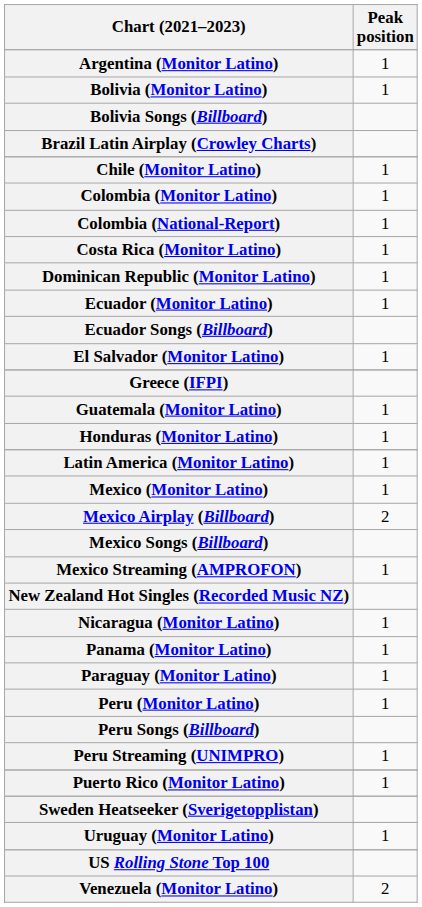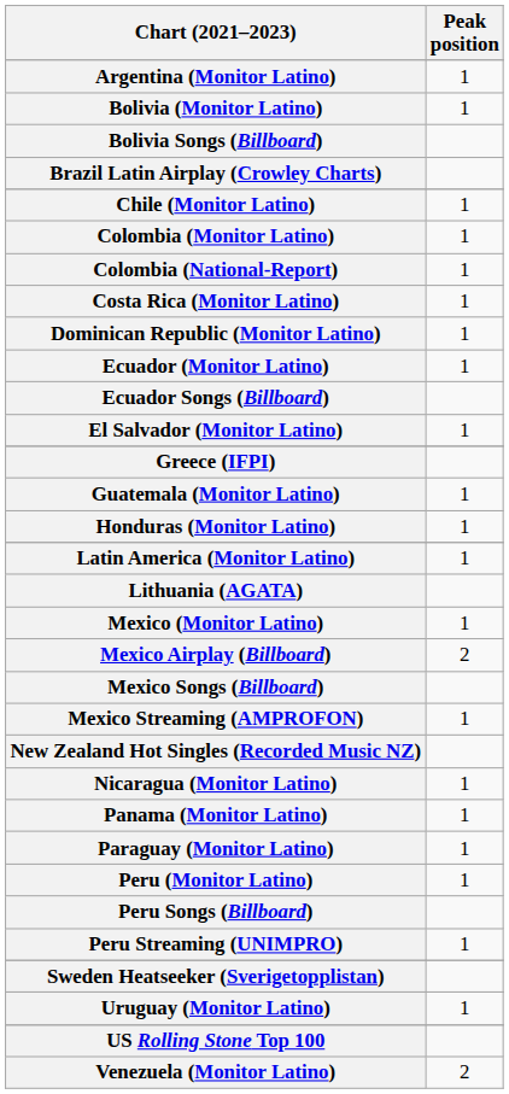+ row: Lithuania (AGATA)
- row: Puerto Rico (Monitor Latino) | 1
